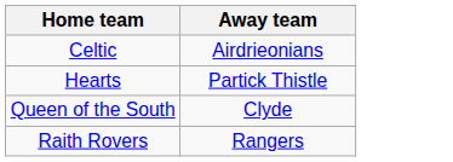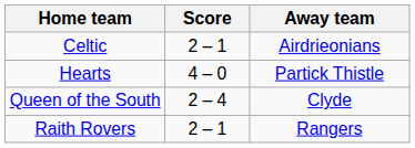+ column: Score | 2 – 1 | 4 – 0 | 2 – 4 | 2 – 1
